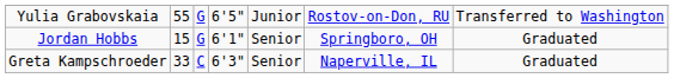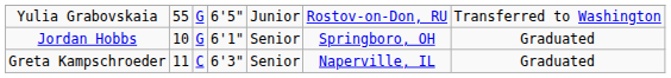Jordan Hobbs | column 2: 15 -> 10
Greta Kampschroeder | column 2: 33 -> 11
